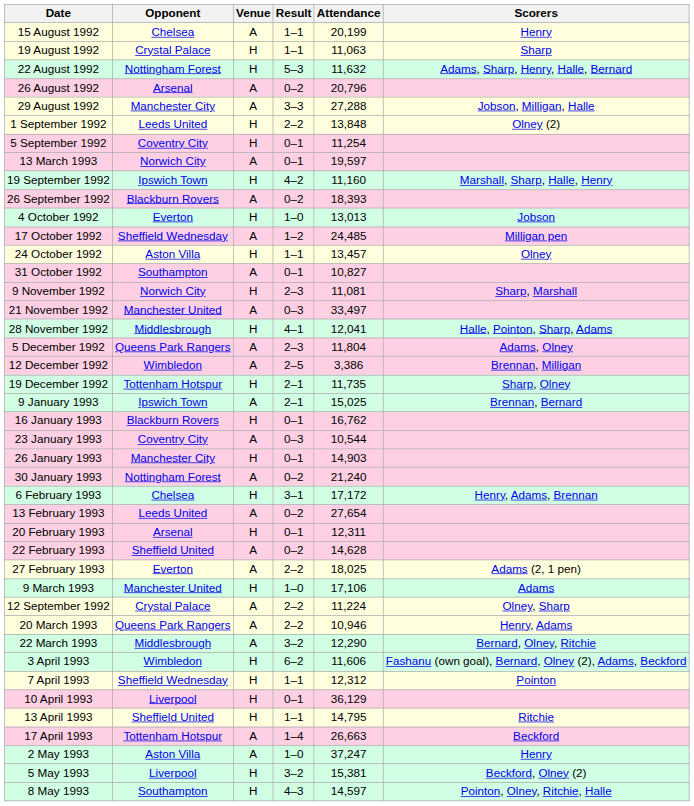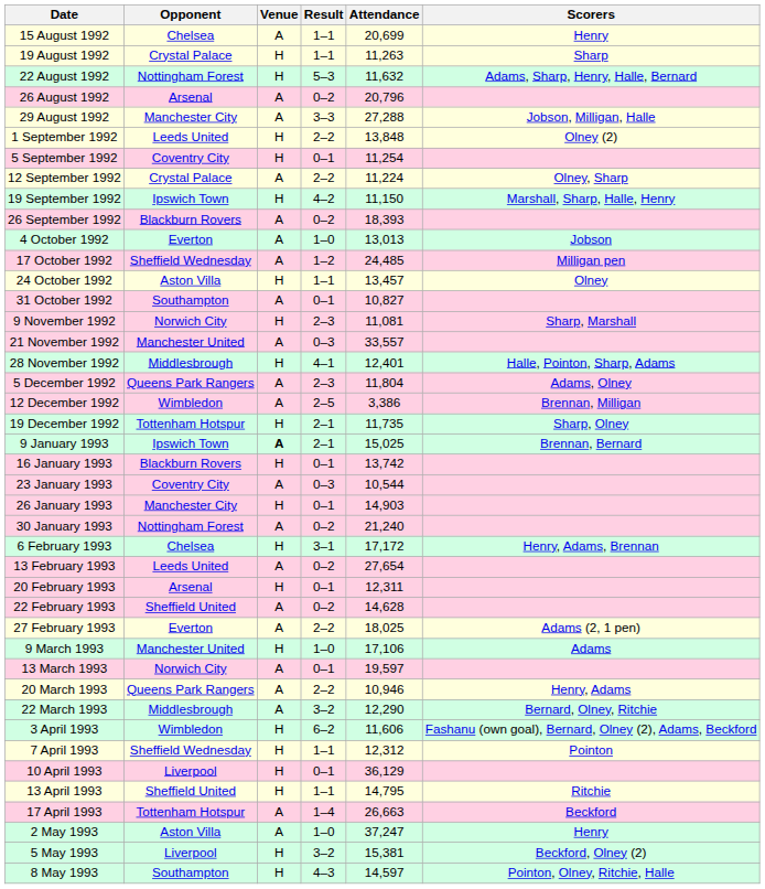15 August 1992 | Attendance: 20,199 -> 20,699
19 August 1992 | Attendance: 11,063 -> 11,263
rows swapped: 12 September 1992 <-> 13 March 1993
19 September 1992 | Attendance: 11,160 -> 11,150
4 October 1992 | Venue: H -> A
21 November 1992 | Attendance: 33,497 -> 33,557
28 November 1992 | Attendance: 12,041 -> 12,401
9 January 1993 | Venue: normal -> bold
16 January 1993 | Attendance: 16,762 -> 13,742
